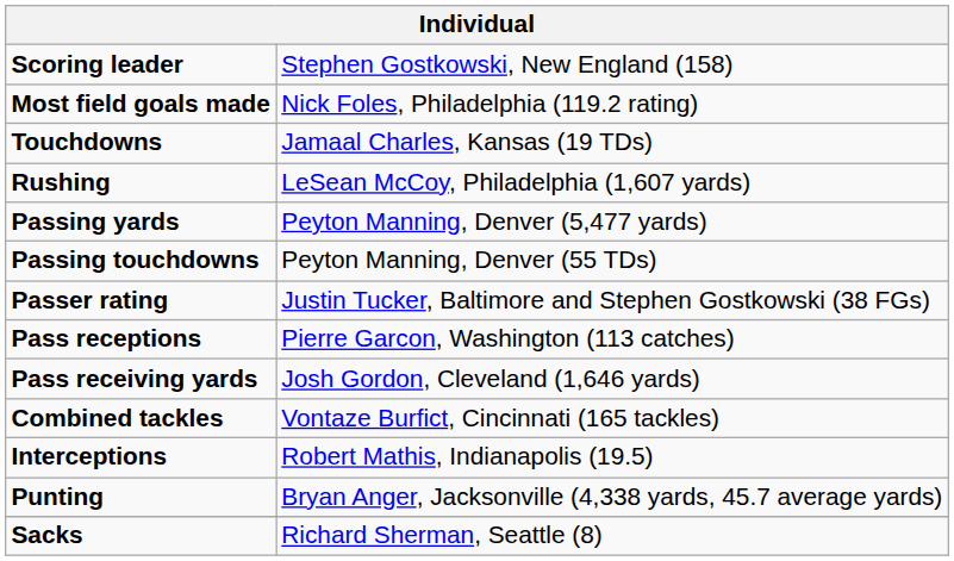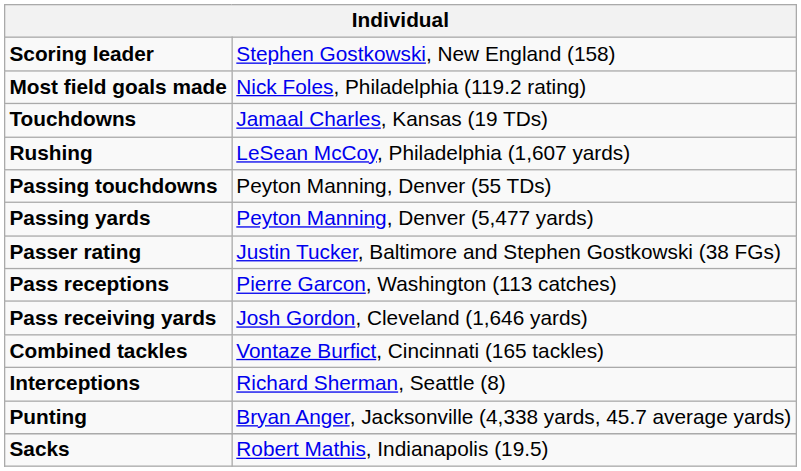rows swapped: Passing yards <-> Passing touchdowns
Interceptions | column 2: Robert Mathis, Indianapolis (19.5) -> Richard Sherman, Seattle (8)
Sacks | column 2: Richard Sherman, Seattle (8) -> Robert Mathis, Indianapolis (19.5)
